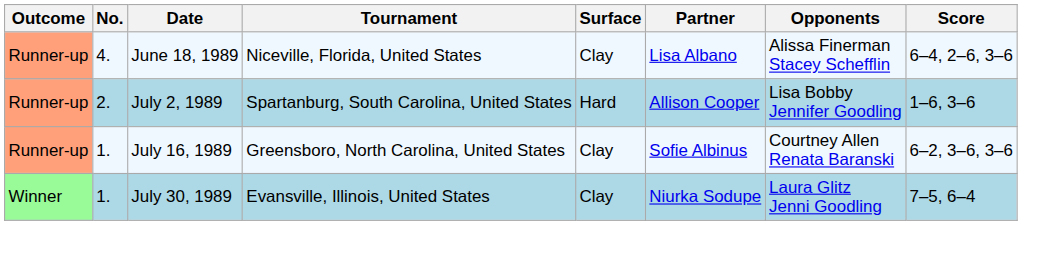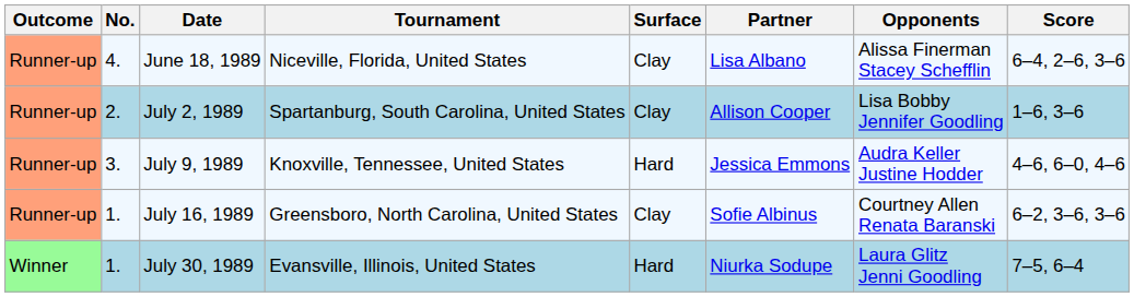July 2, 1989 | Surface: Hard -> Clay
+ row: Runner-up | 3. | July 9, 1989 | Knoxville, Tennessee, United States | Hard | Jessica Emmons | Audra Keller Justine Hodder | 4–6, 6–0, 4–6
July 30, 1989 | Surface: Clay -> Hard
